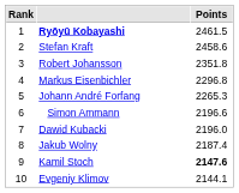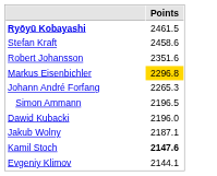- column: Rank | 1 | 2 | 3 | 4 | 5 | 6 | 7 | 8 | 9 | 10
Robert Johansson | Points: 2351.8 -> 2351.6
Markus Eisenbichler | Points: no background -> gold background
Simon Ammann | Points: 2196.6 -> 2196.5
Jakub Wolny | Points: 2187.4 -> 2187.1
